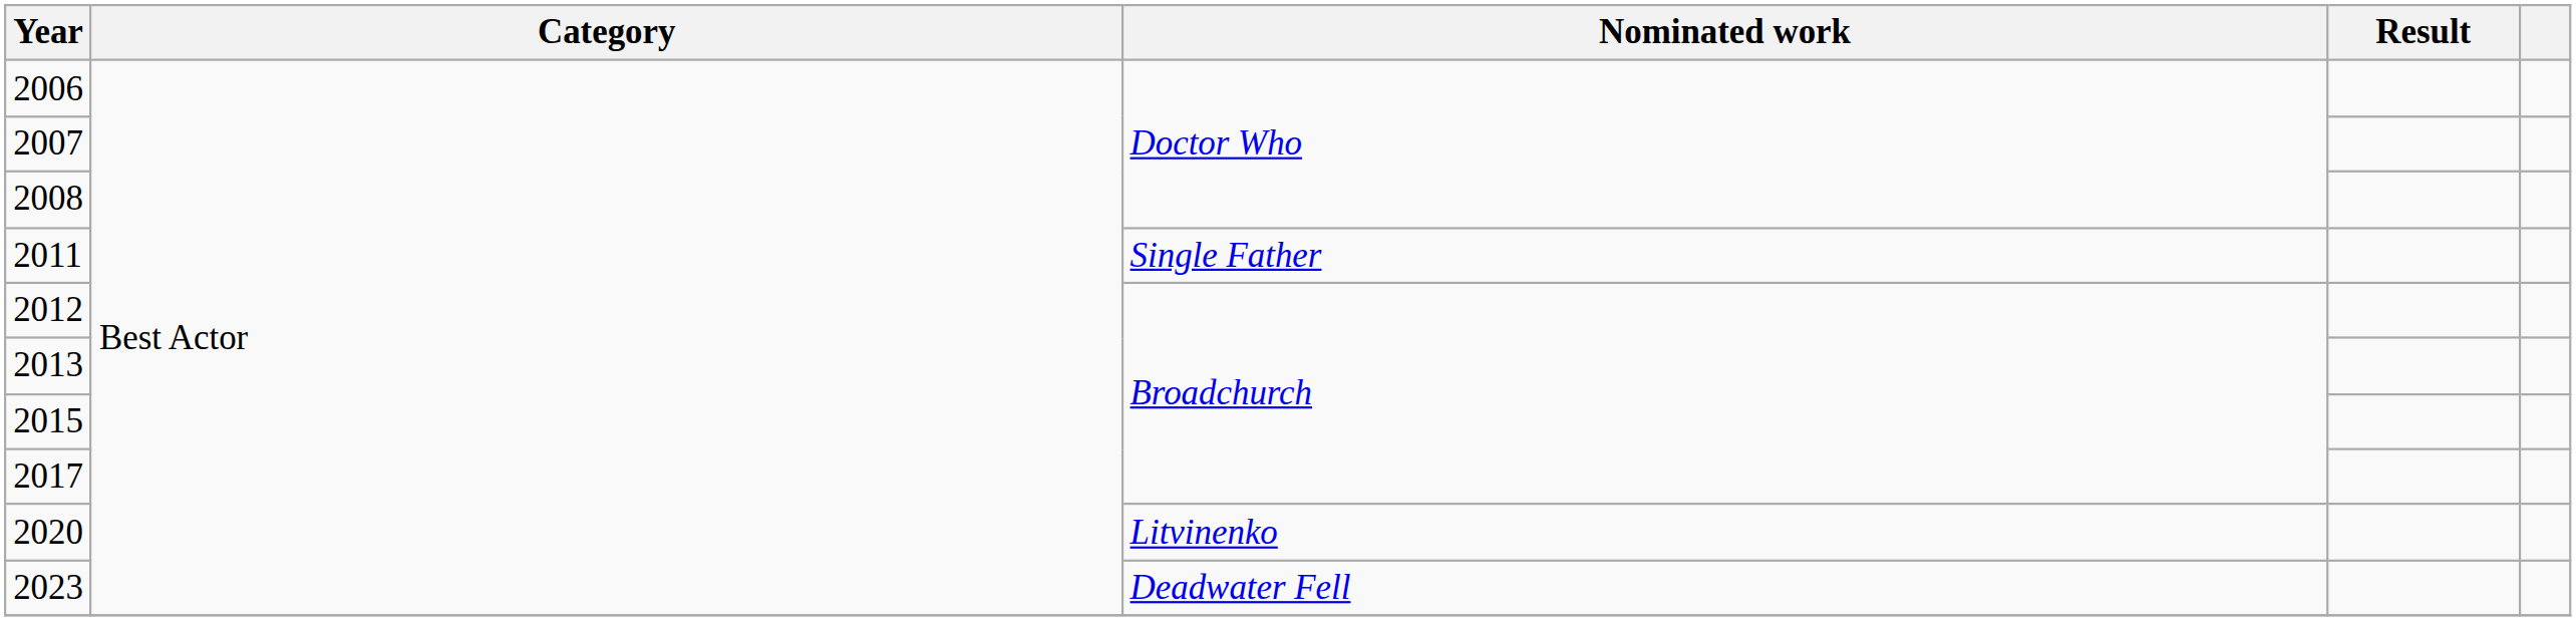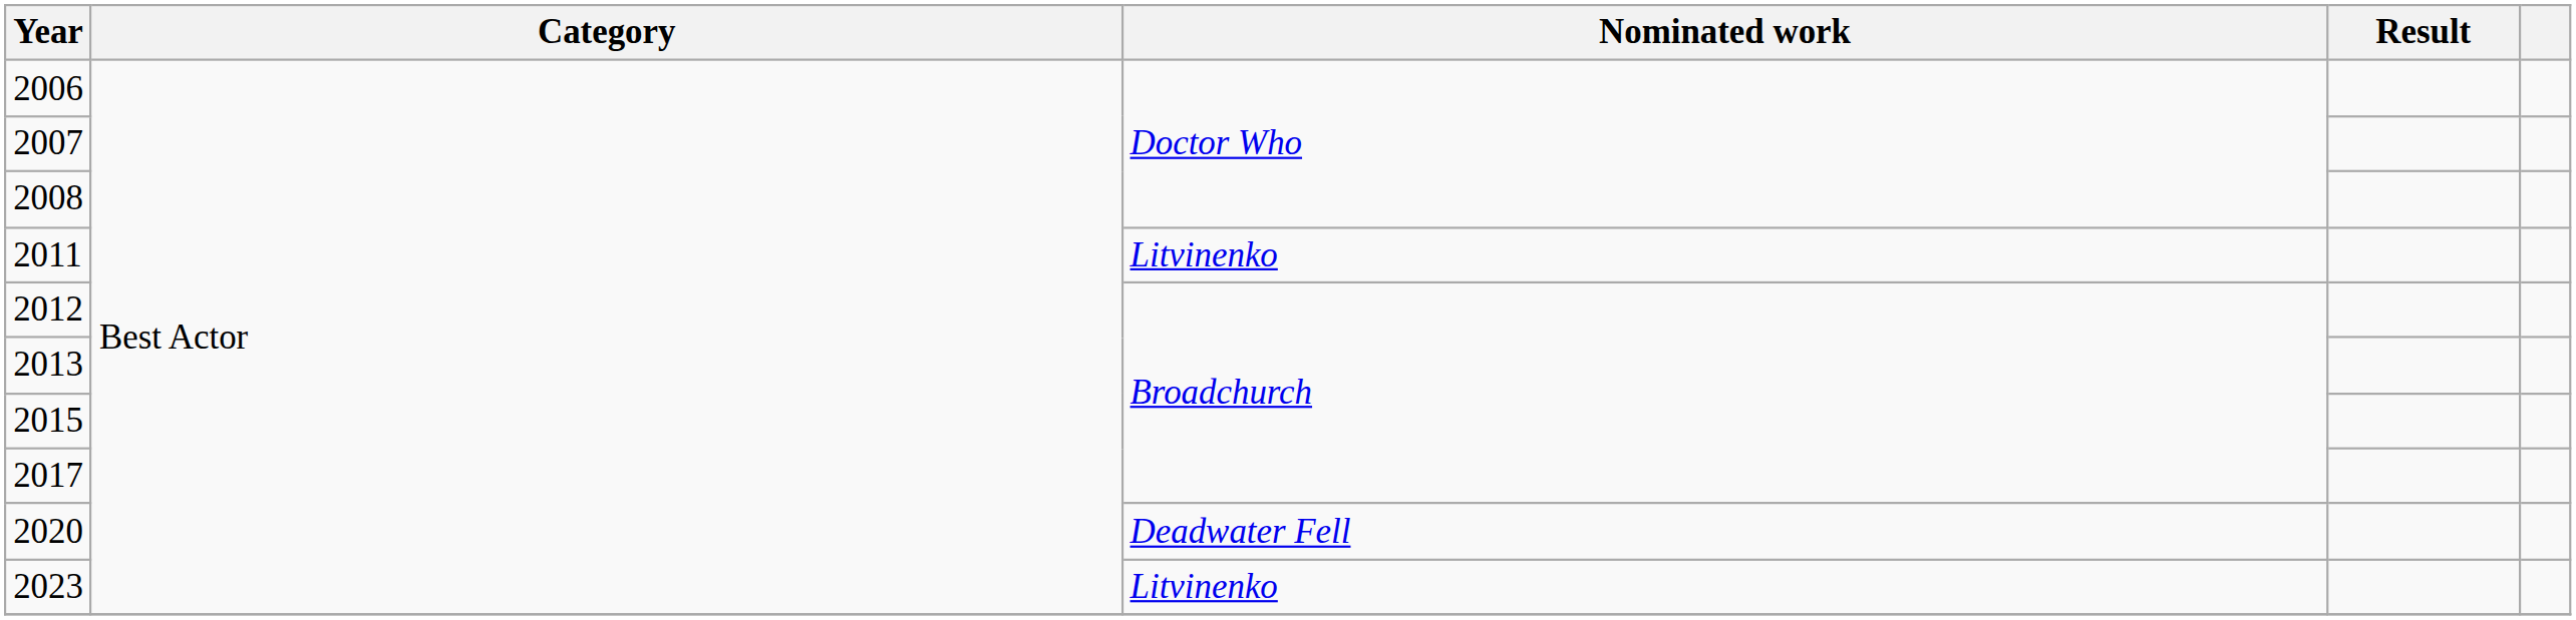2011 | Nominated work: Single Father -> Litvinenko
2020 | Nominated work: Litvinenko -> Deadwater Fell
2023 | Nominated work: Deadwater Fell -> Litvinenko
